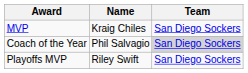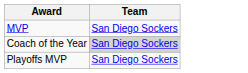- column: Name | Kraig Chiles | Phil Salvagio | Riley Swift
